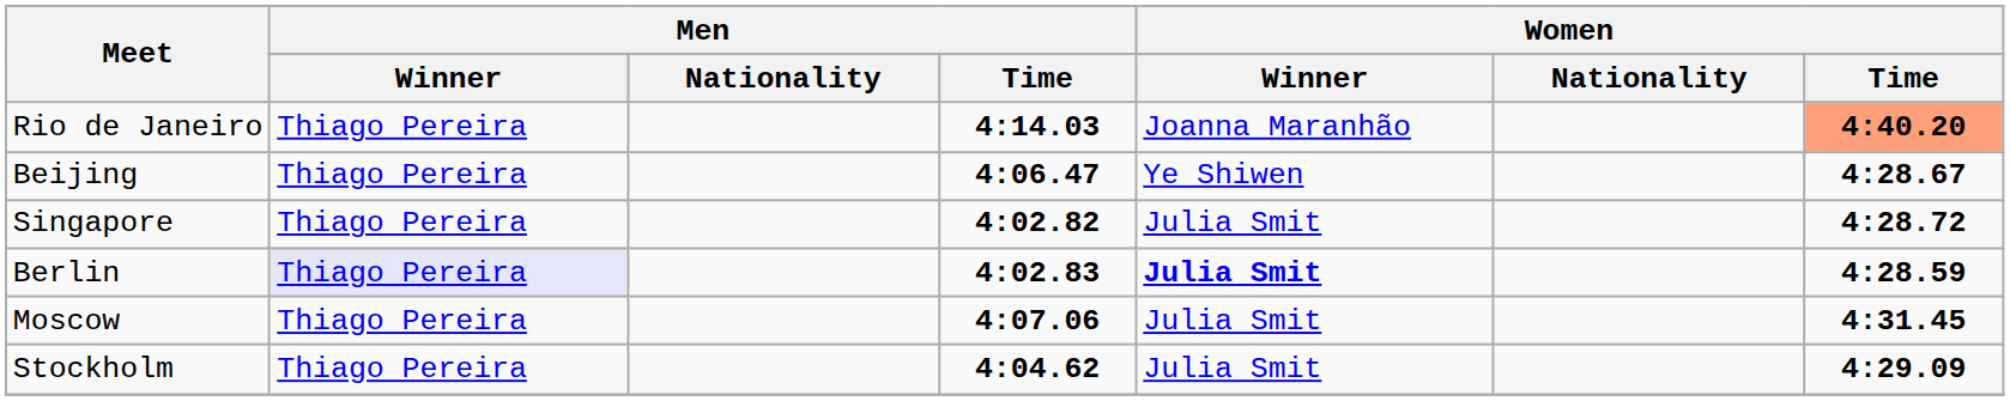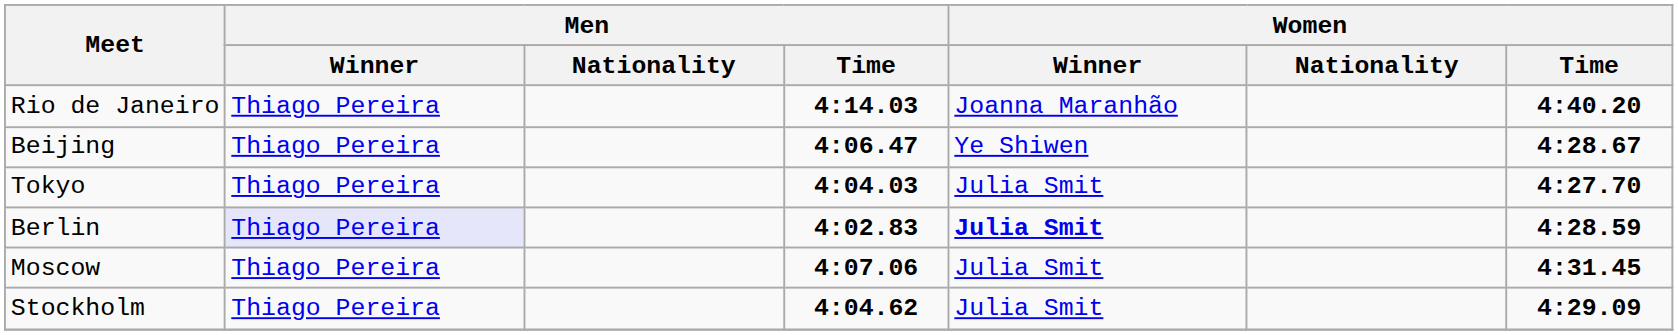Rio de Janeiro | Women / Time: lightsalmon background -> no background
- row: Singapore | Thiago Pereira | 4:02.82 | Julia Smit | 4:28.72
+ row: Tokyo | Thiago Pereira | 4:04.03 | Julia Smit | 4:27.70
